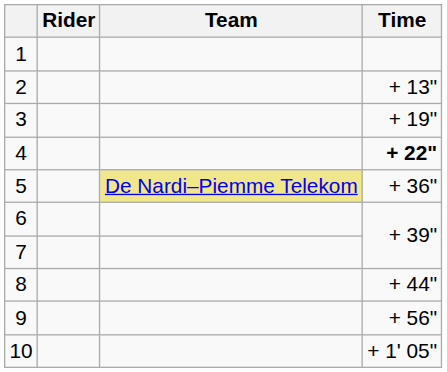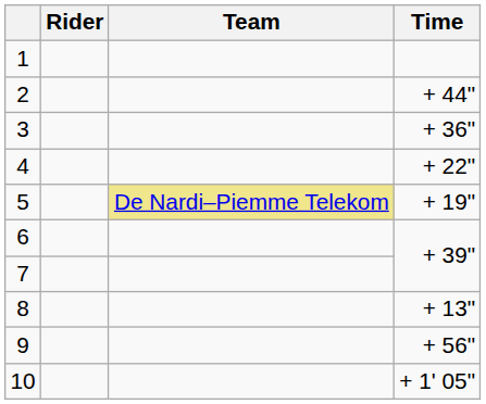2 | Time: + 13" -> + 44"
3 | Time: + 19" -> + 36"
4 | Time: bold -> normal
5 | Time: + 36" -> + 19"
8 | Time: + 44" -> + 13"
